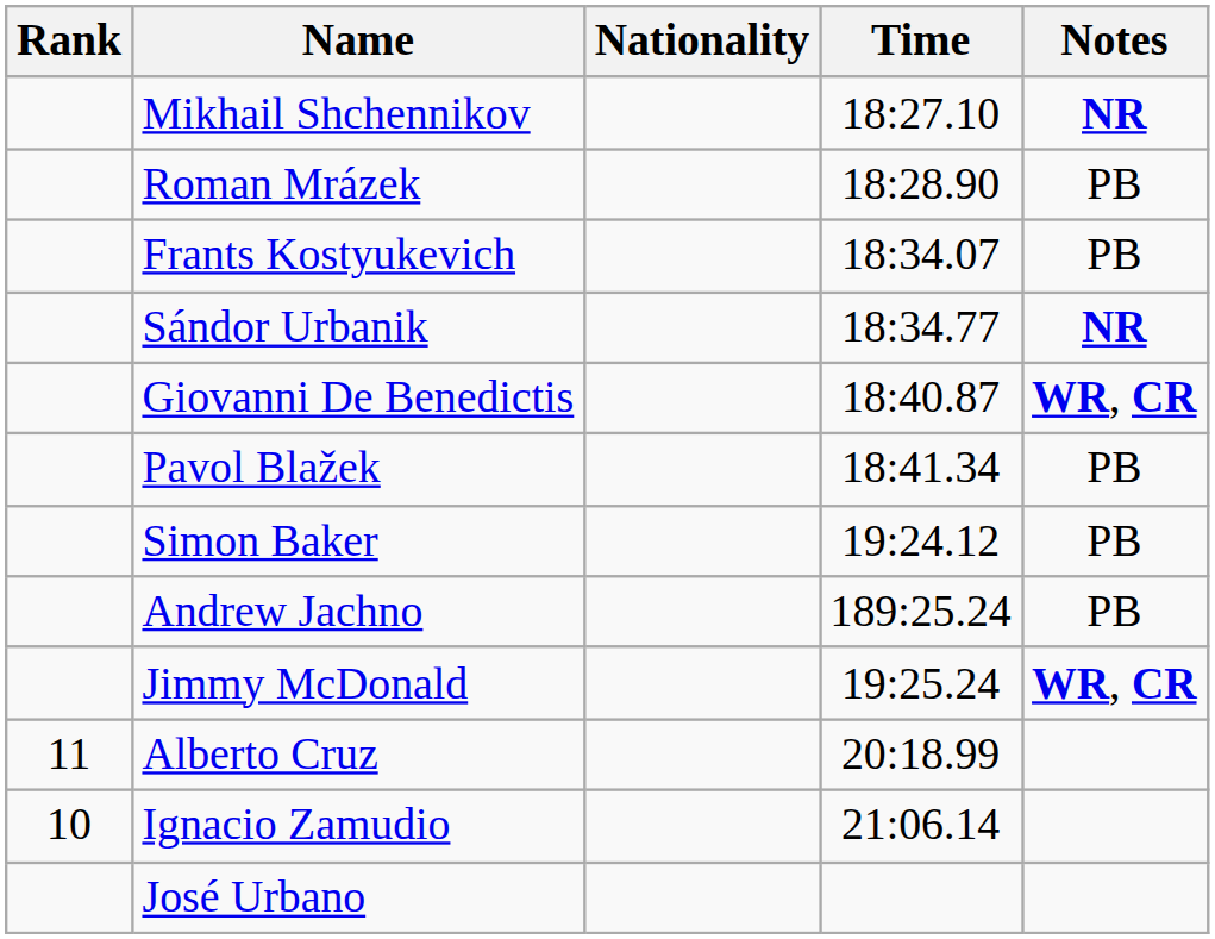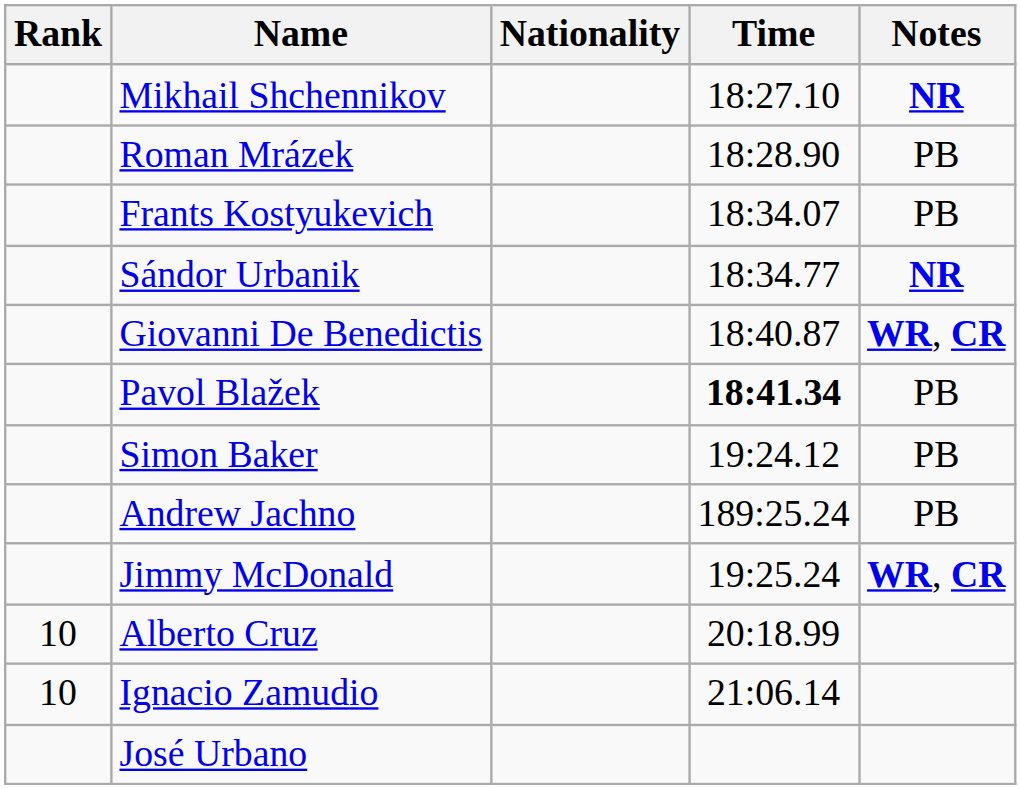Pavol Blažek | Time: normal -> bold
Alberto Cruz | Rank: 11 -> 10
